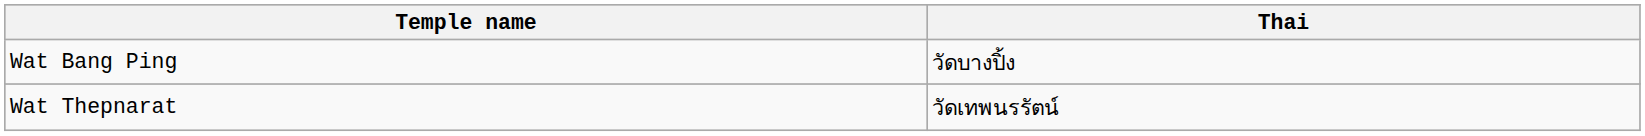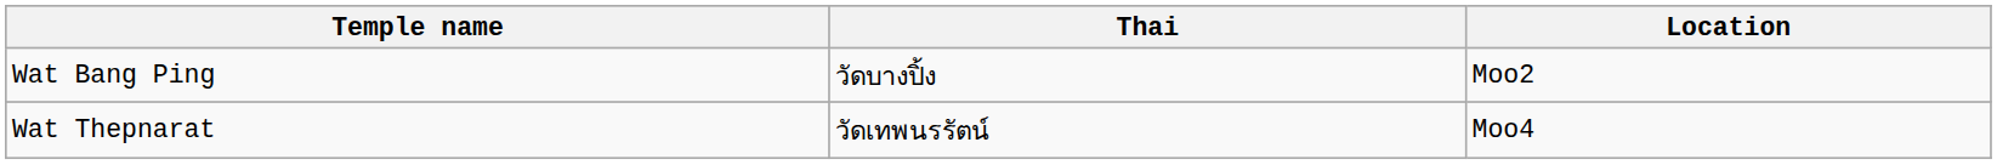+ column: Location | Moo2 | Moo4
